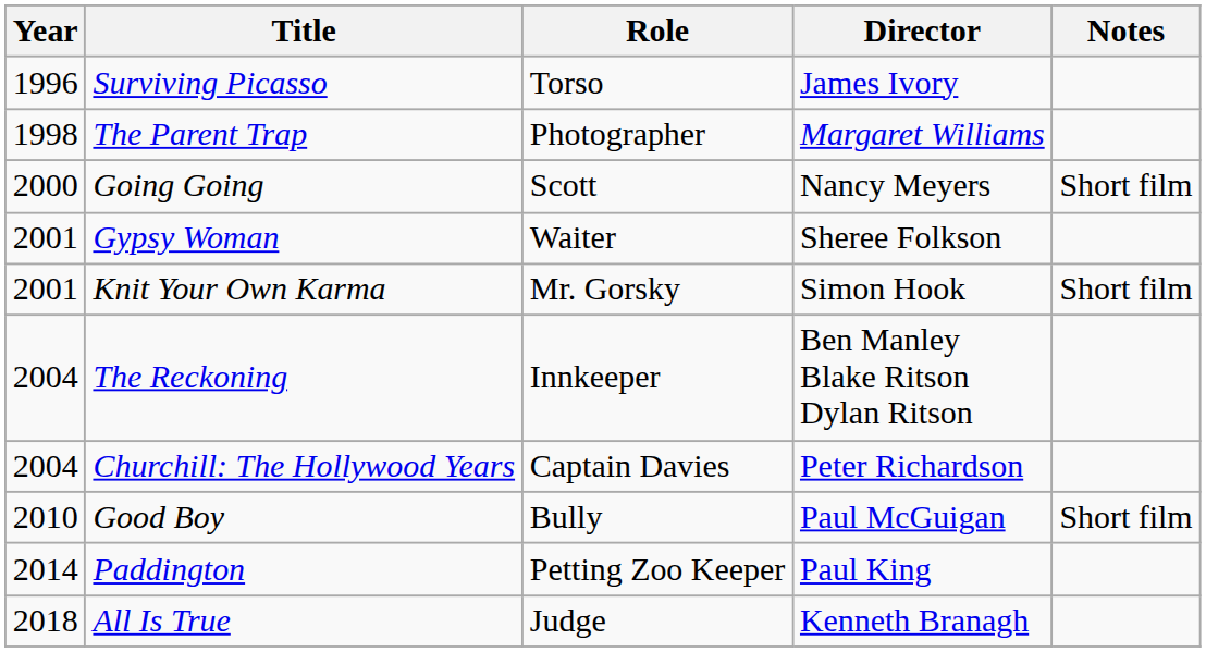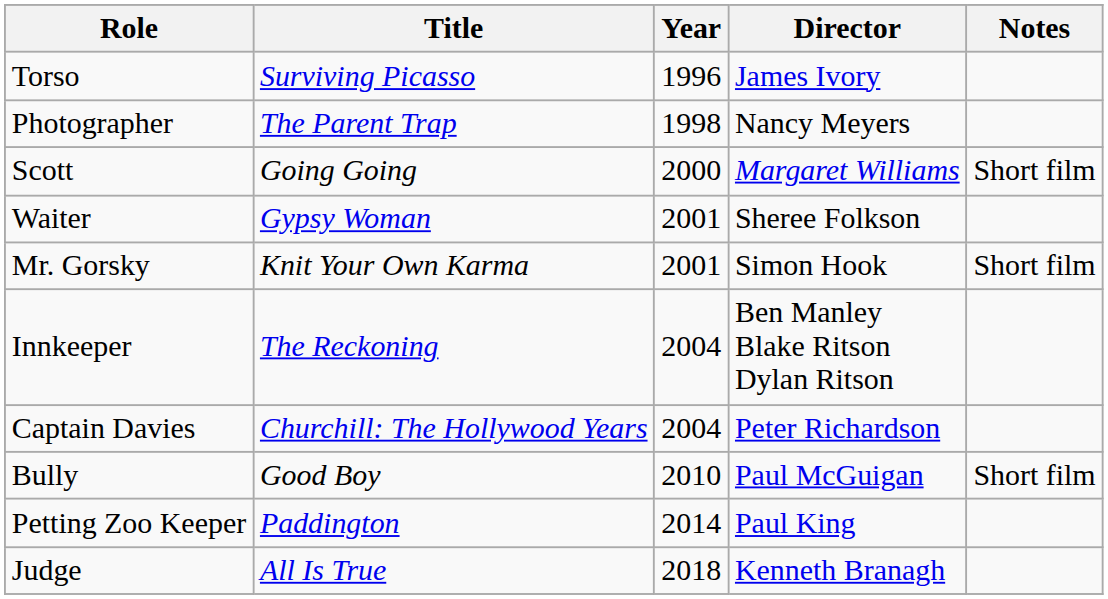columns swapped: Year <-> Role
The Parent Trap | Director: Margaret Williams -> Nancy Meyers
Going Going | Director: Nancy Meyers -> Margaret Williams
